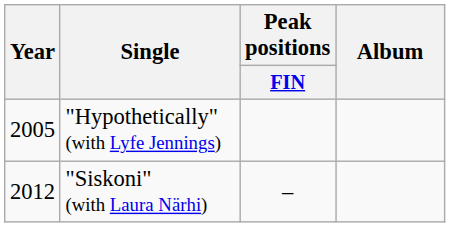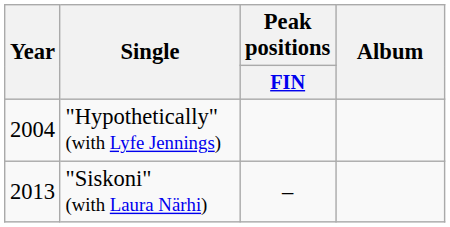"Hypothetically" (with Lyfe Jennings) | Year: 2005 -> 2004
"Siskoni" (with Laura Närhi) | Year: 2012 -> 2013
